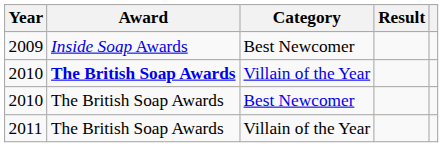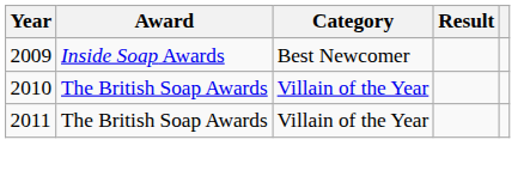2010 / Villain of the Year | Award: bold -> normal
- row: 2010 | The British Soap Awards | Best Newcomer
